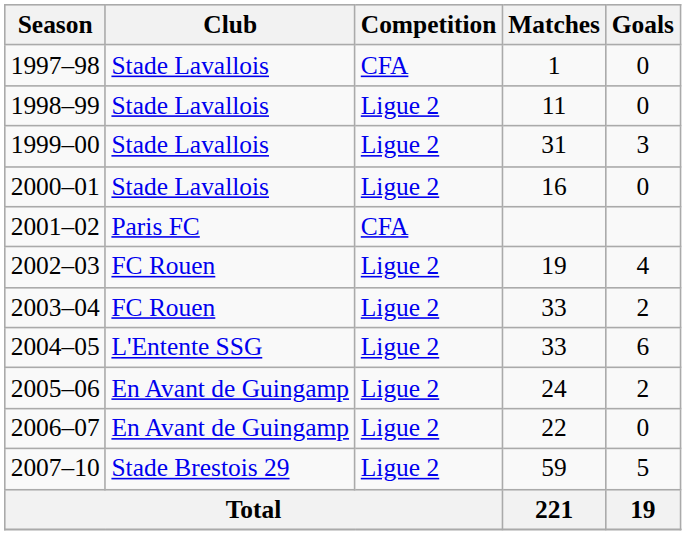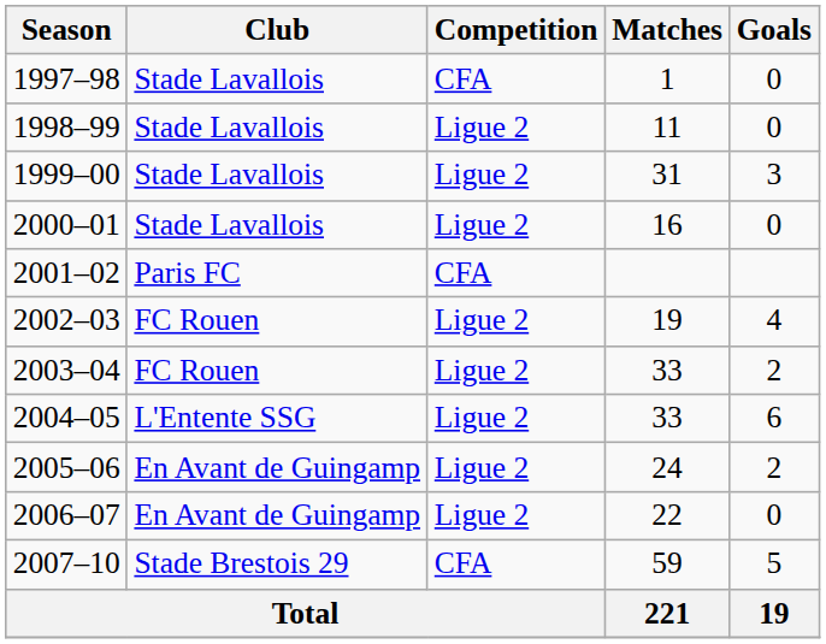2007–10 | Competition: Ligue 2 -> CFA
